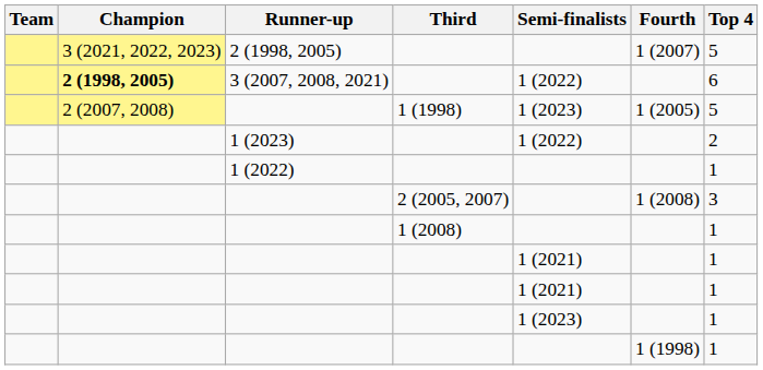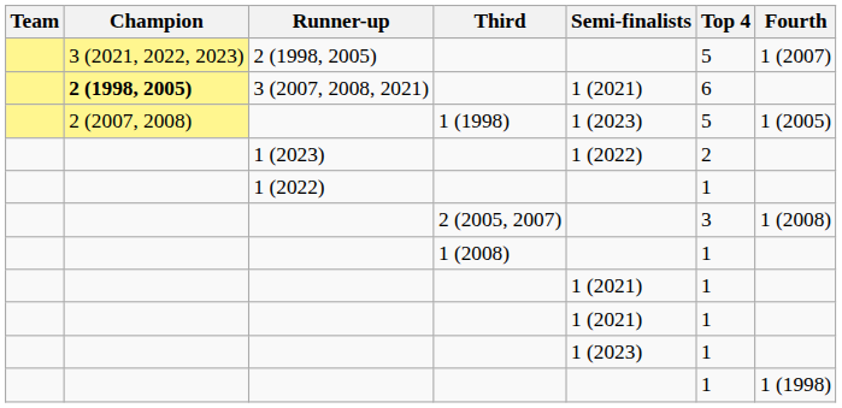columns swapped: Fourth <-> Top 4
3 (2007, 2008, 2021) | Semi-finalists: 1 (2022) -> 1 (2021)
